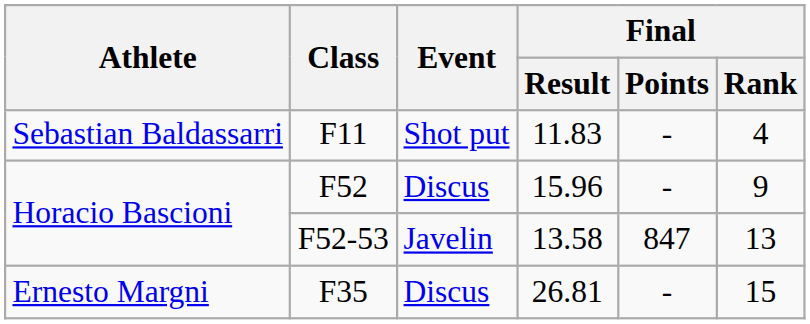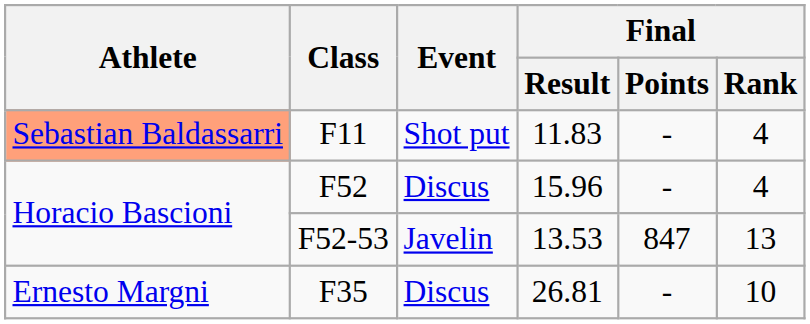F11 | Athlete: no background -> lightsalmon background
F52 | Final / Rank: 9 -> 4
F52-53 | Final / Result: 13.58 -> 13.53
F35 | Final / Rank: 15 -> 10
